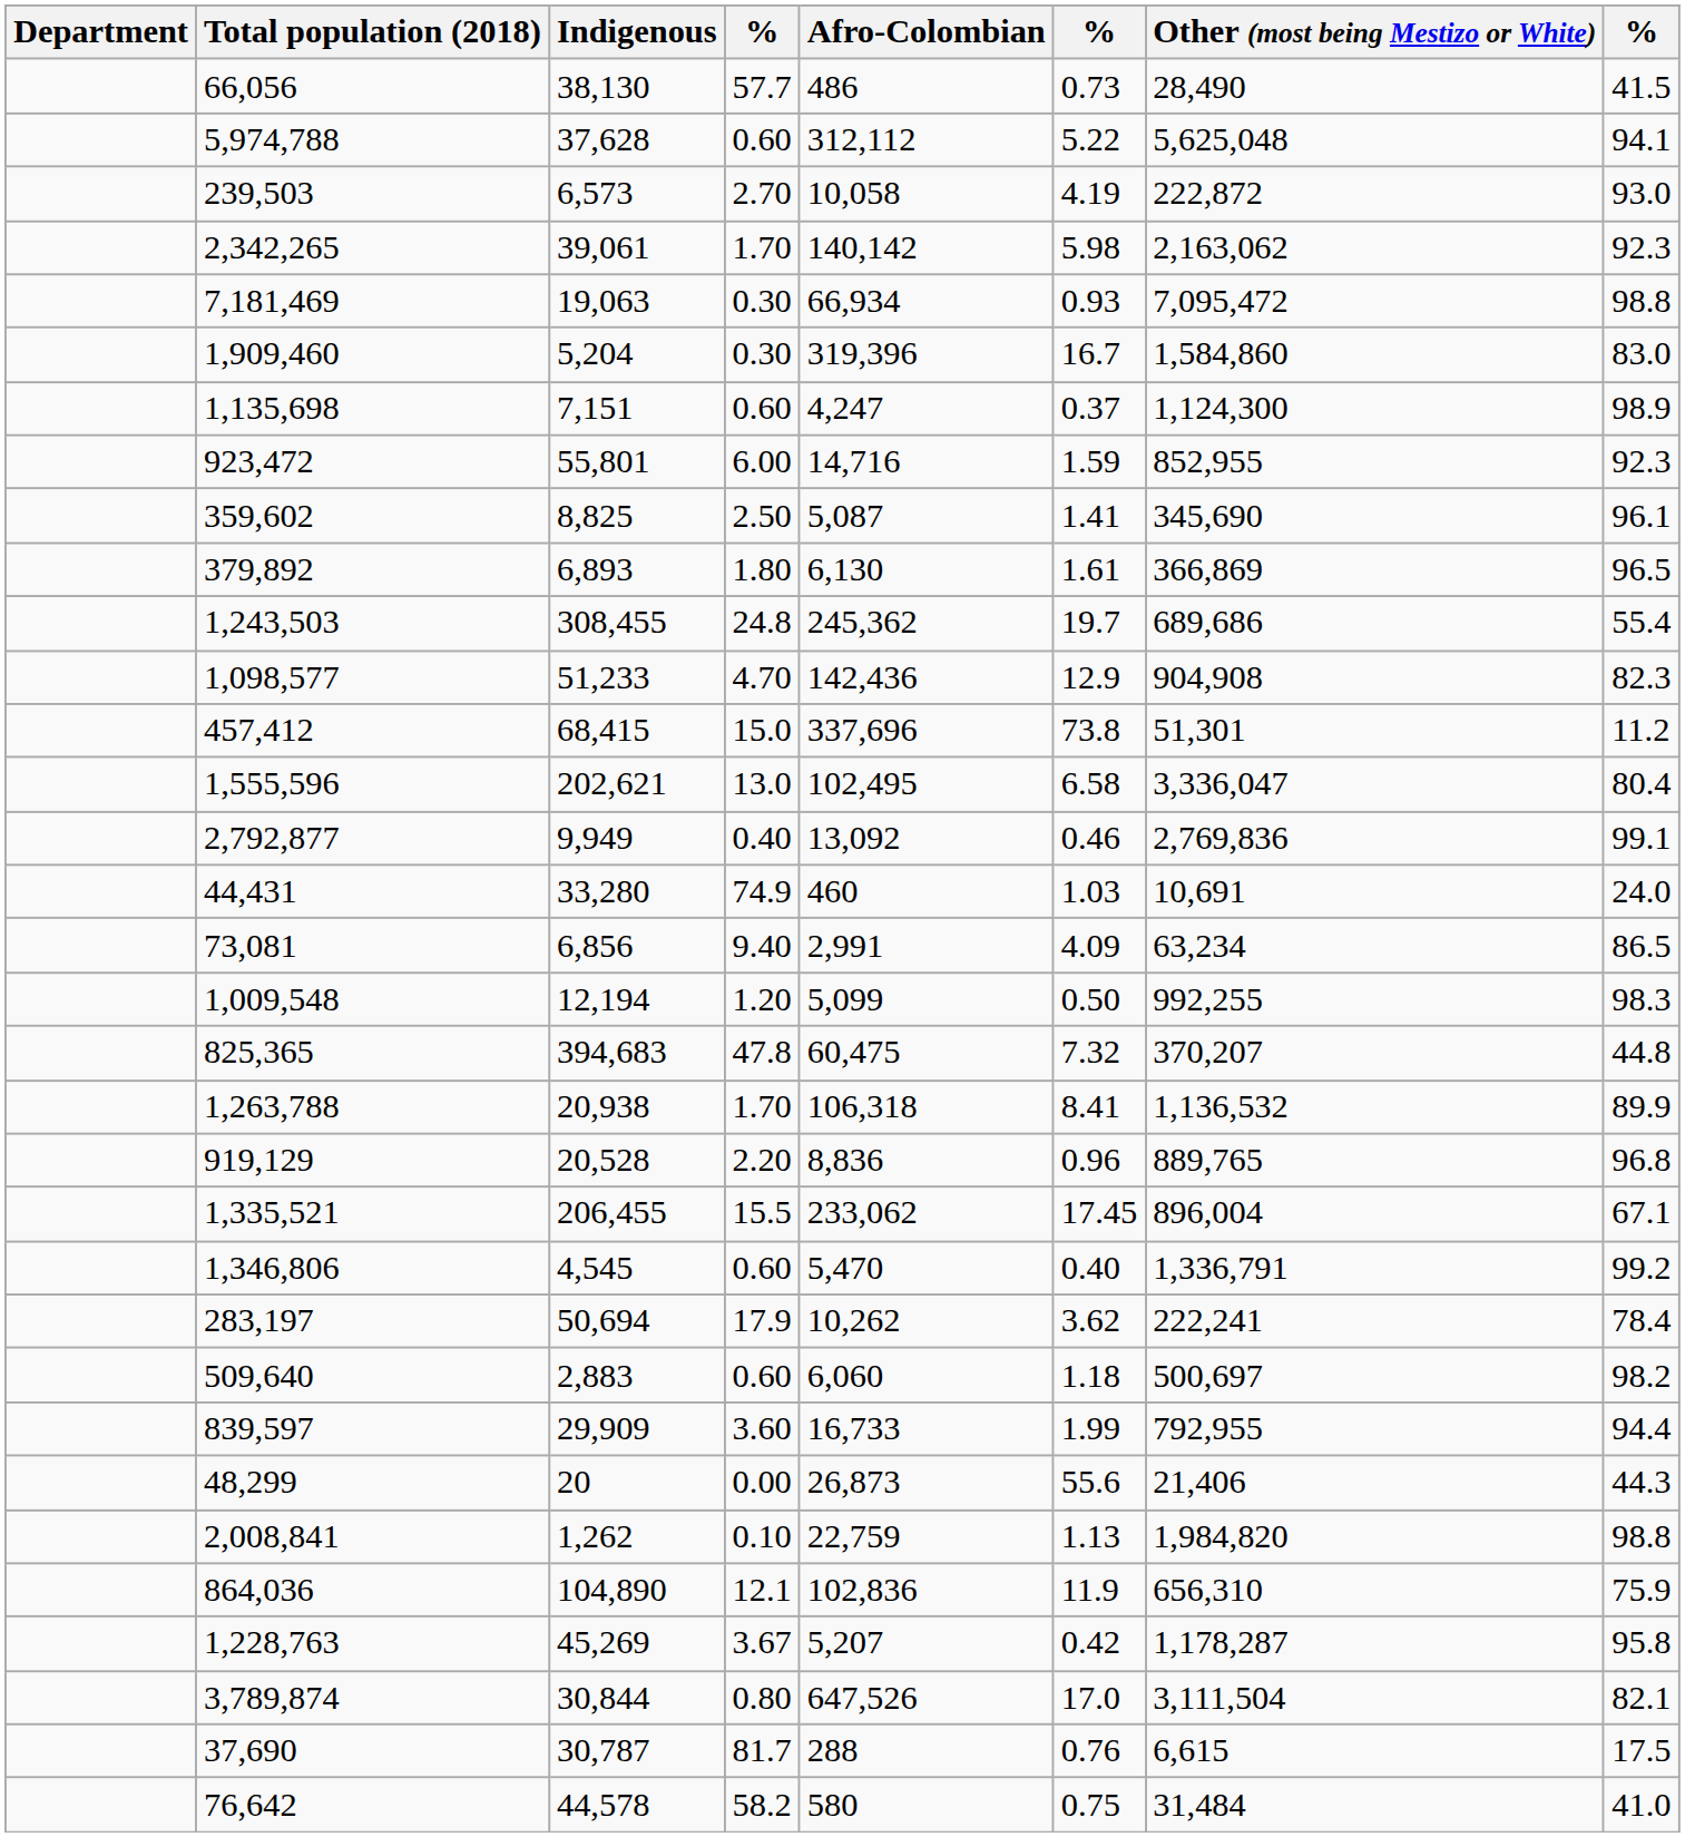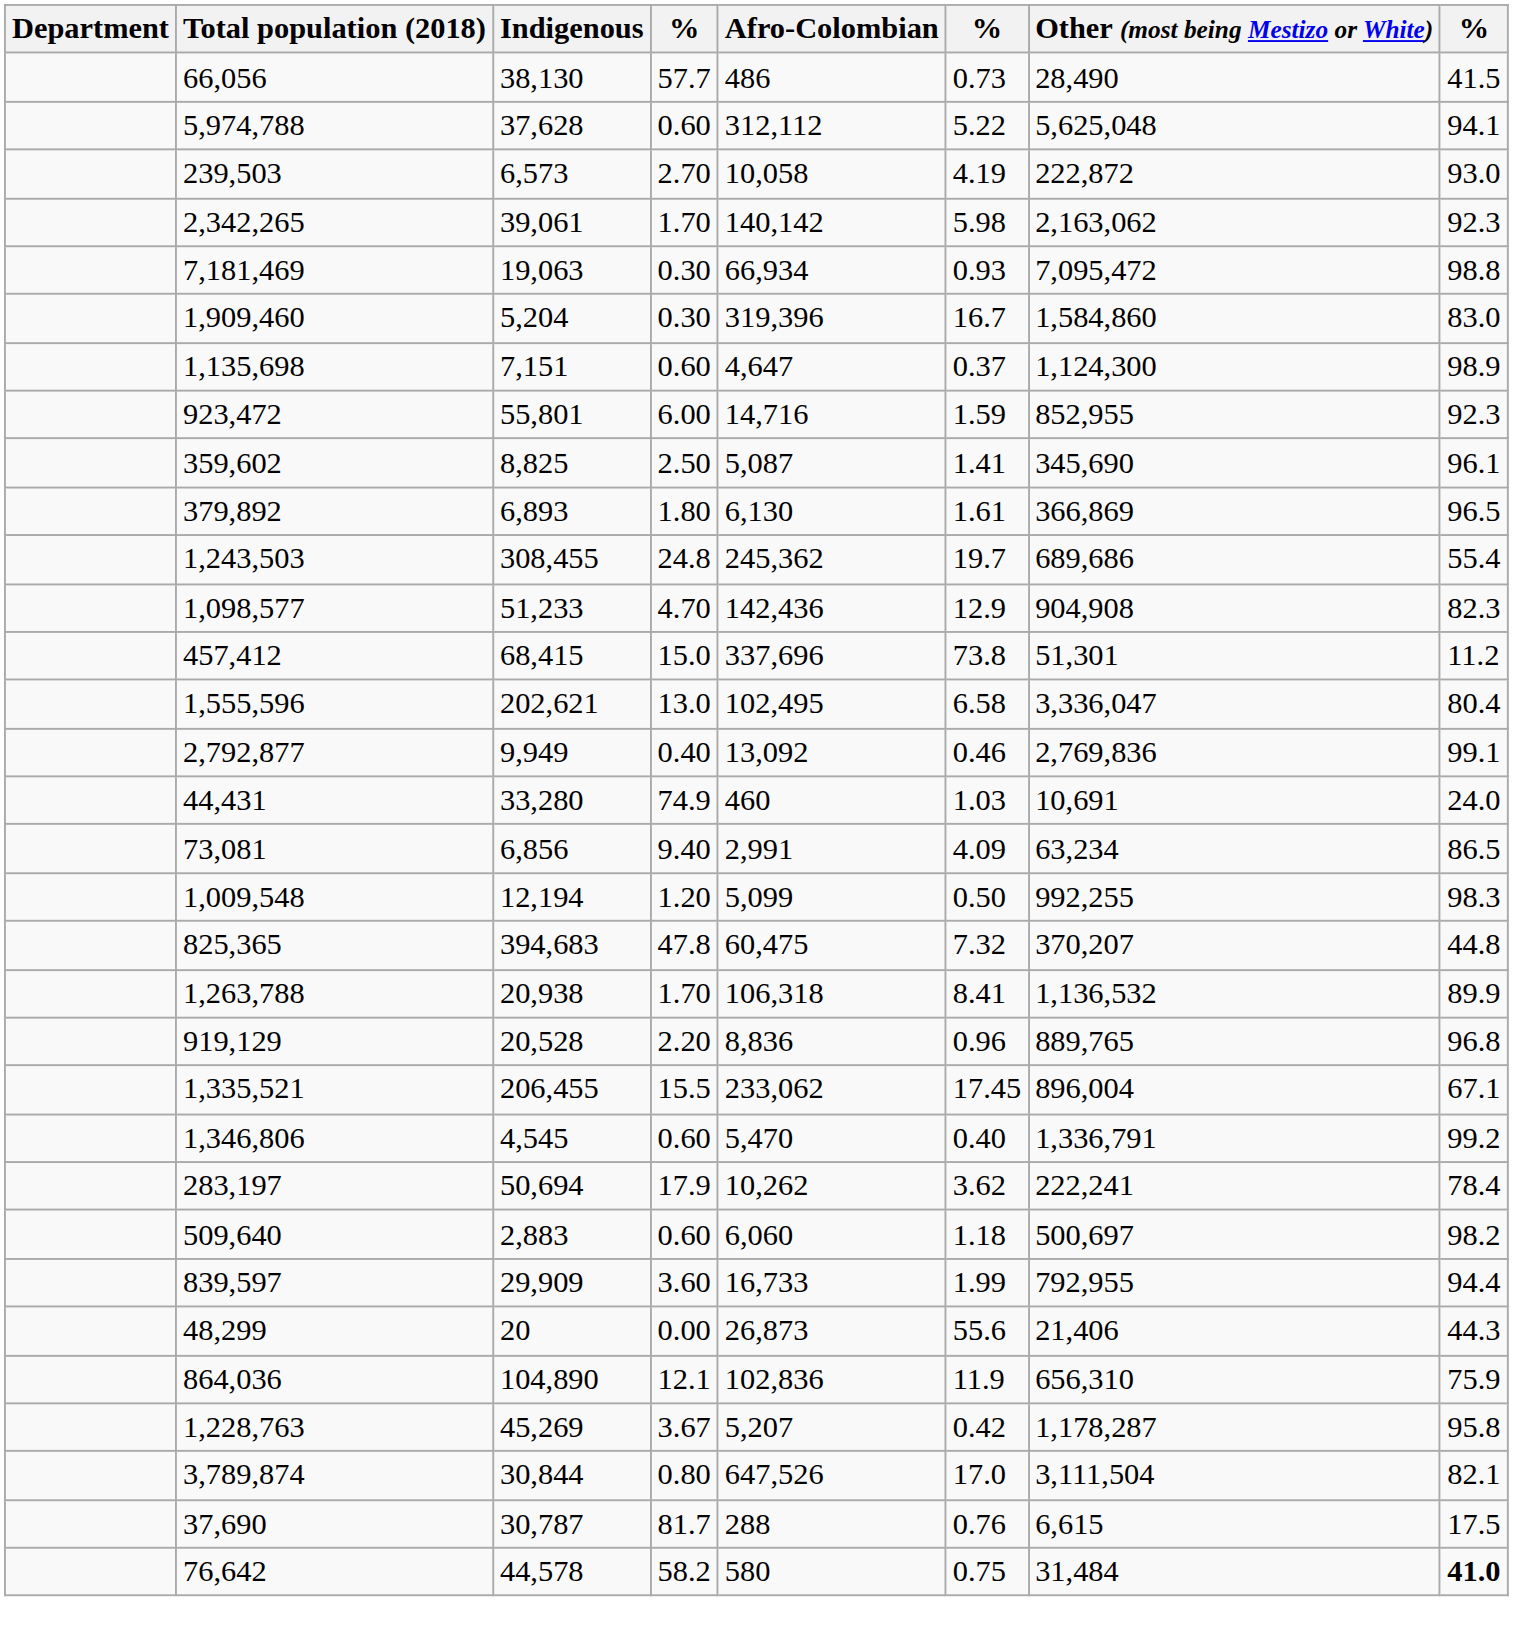1,135,698 | Afro-Colombian: 4,247 -> 4,647
- row: 2,008,841 | 1,262 | 0.10 | 22,759 | 1.13 | 1,984,820 | 98.8
76,642 | column 8: normal -> bold
